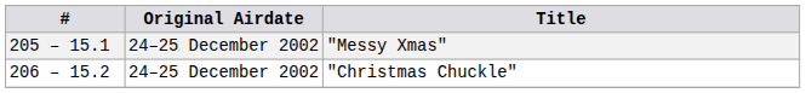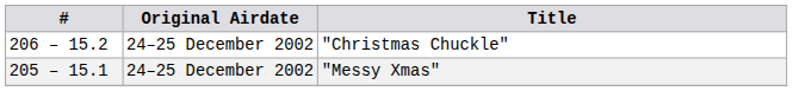rows swapped: "Messy Xmas" <-> "Christmas Chuckle"
